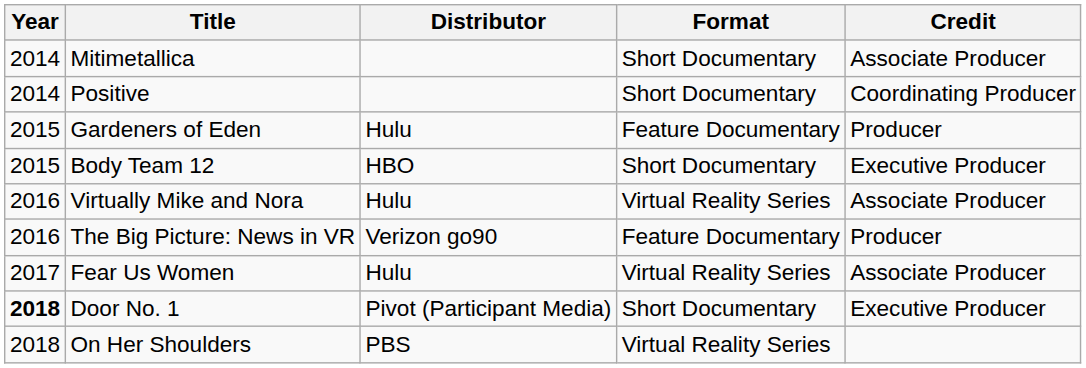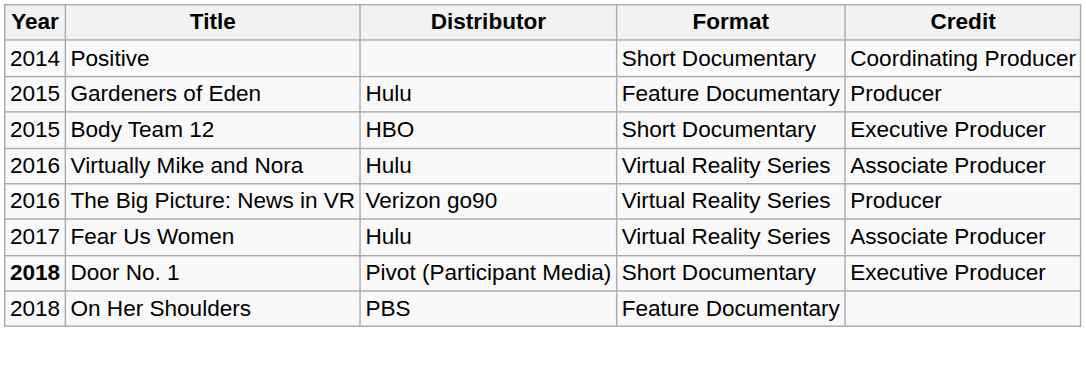- row: 2014 | Mitimetallica | Short Documentary | Associate Producer
The Big Picture: News in VR | Format: Feature Documentary -> Virtual Reality Series
On Her Shoulders | Format: Virtual Reality Series -> Feature Documentary
